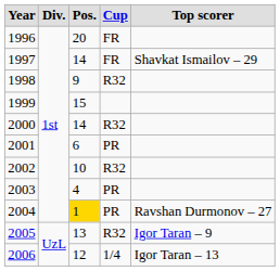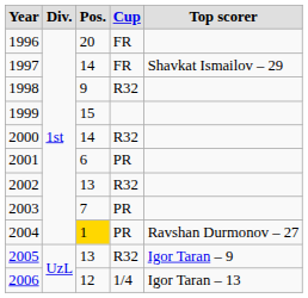2002 | Pos.: 10 -> 13
2003 | Pos.: 4 -> 7
